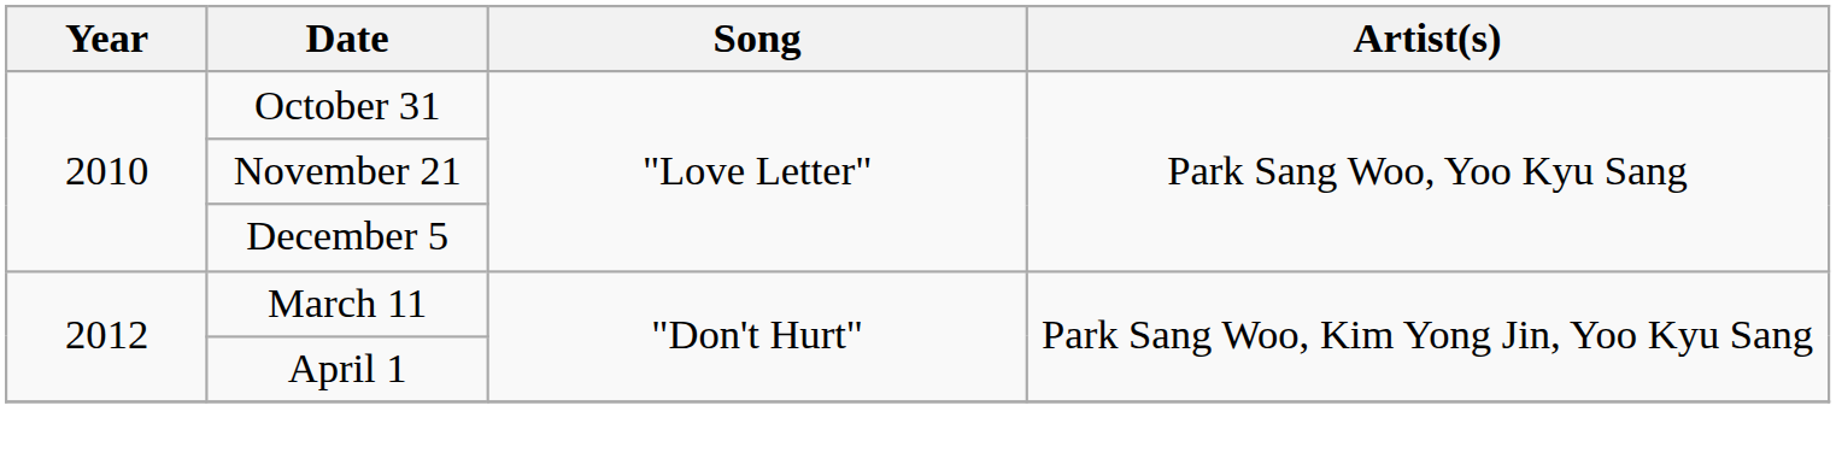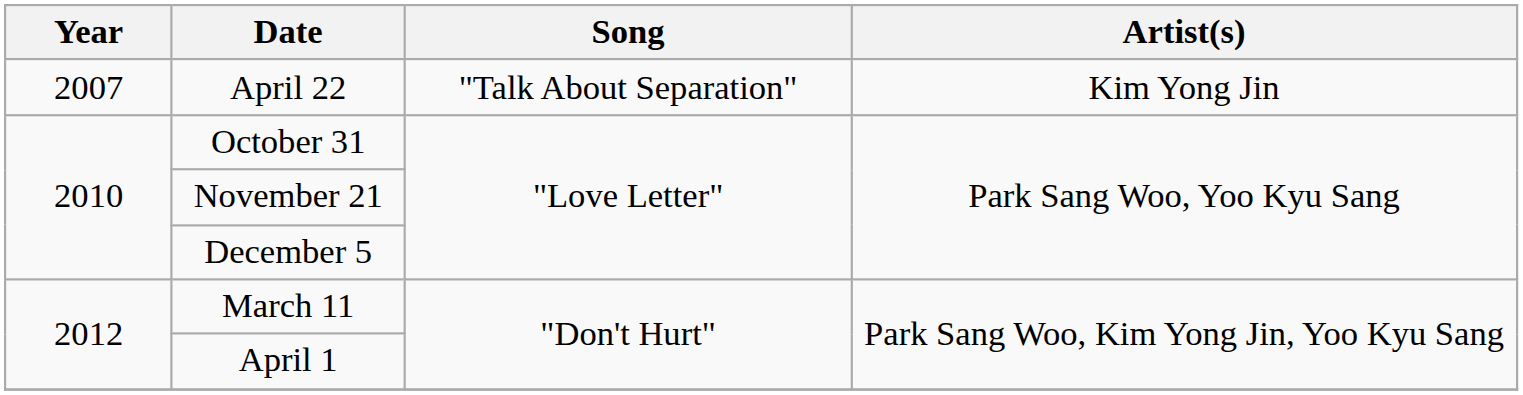+ row: 2007 | April 22 | "Talk About Separation" | Kim Yong Jin
